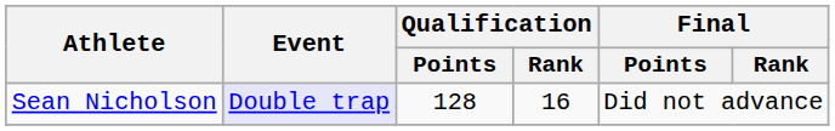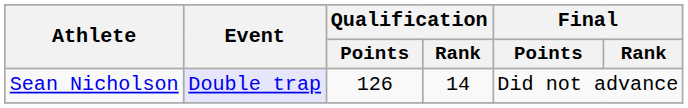Sean Nicholson | Qualification / Points: 128 -> 126
Sean Nicholson | Qualification / Rank: 16 -> 14
